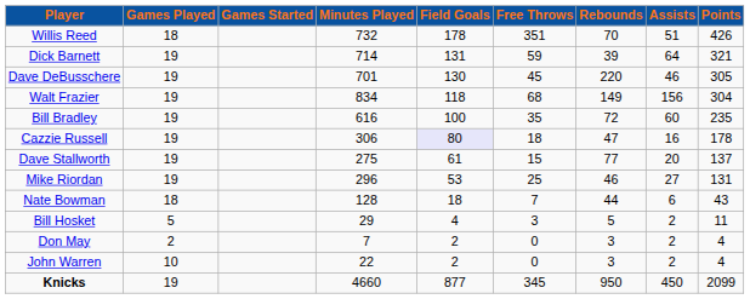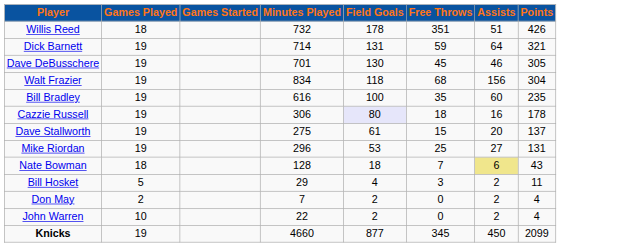- column: Rebounds | 70 | 39 | 220 | 149 | 72 | 47 | 77 | 46 | 44 | 5 | 3 | 3 | 950
Nate Bowman | Assists: no background -> khaki background
